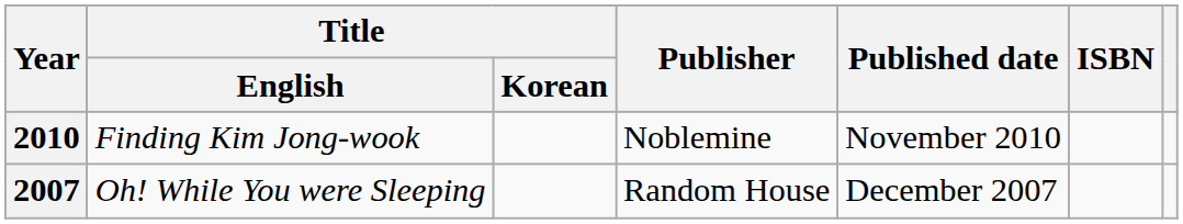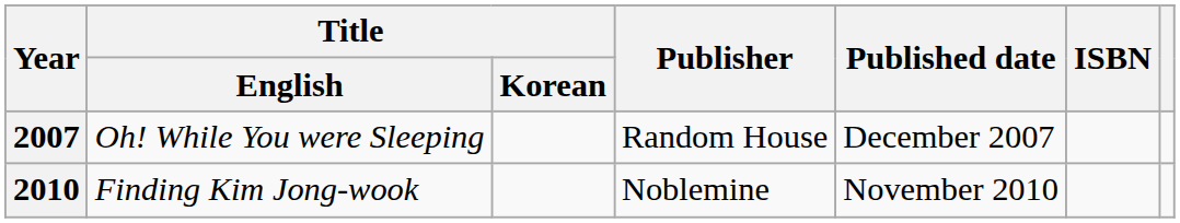rows swapped: 2007 <-> 2010
